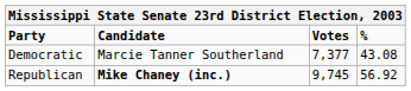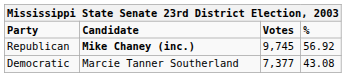rows swapped: Republican <-> Democratic
